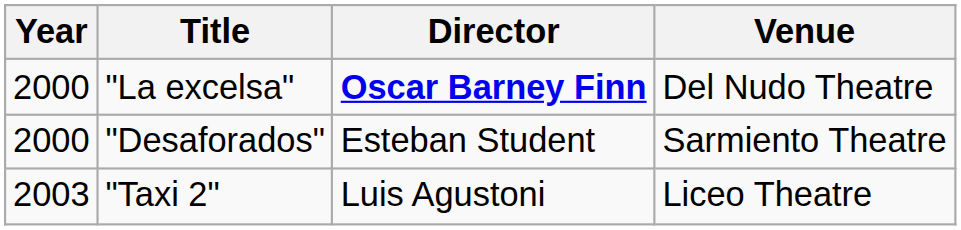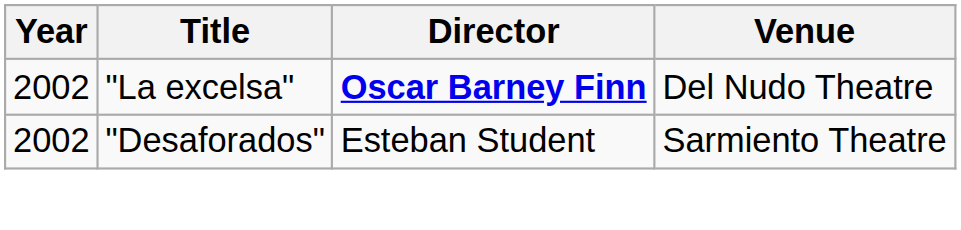"La excelsa" | Year: 2000 -> 2002
"Desaforados" | Year: 2000 -> 2002
- row: 2003 | "Taxi 2" | Luis Agustoni | Liceo Theatre
